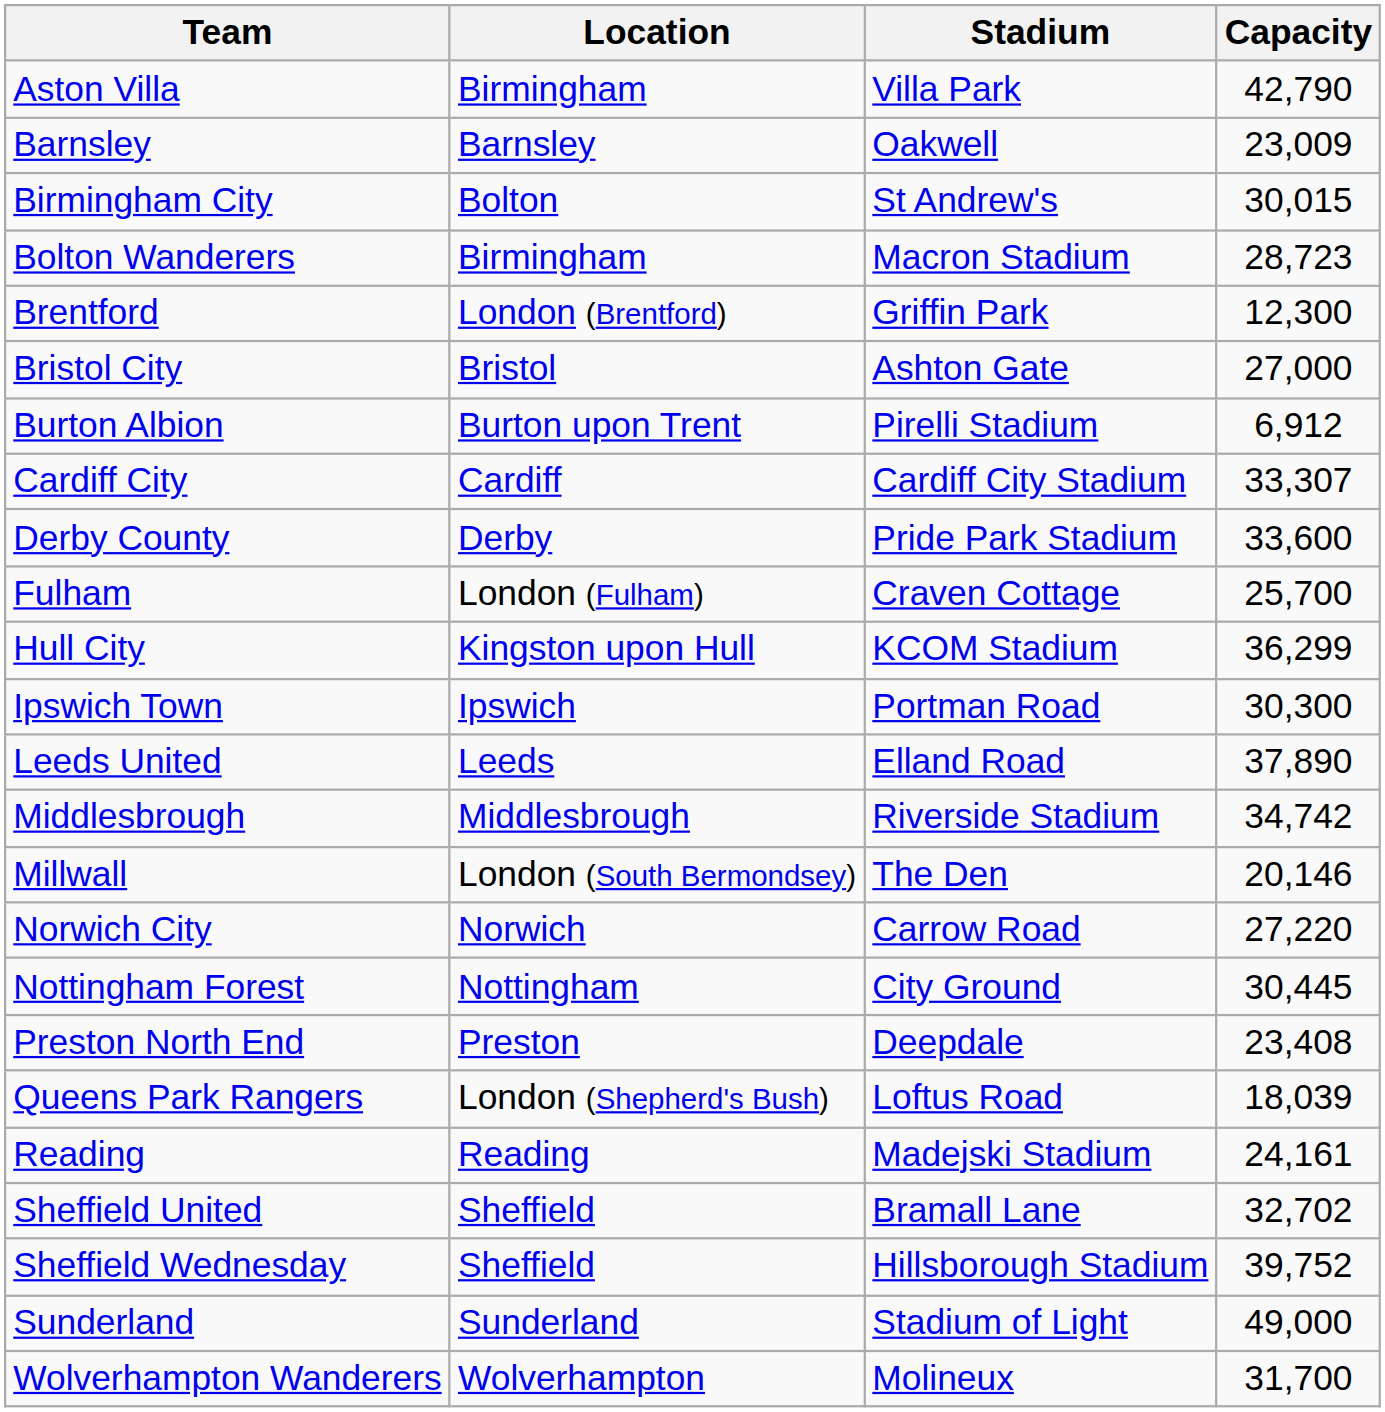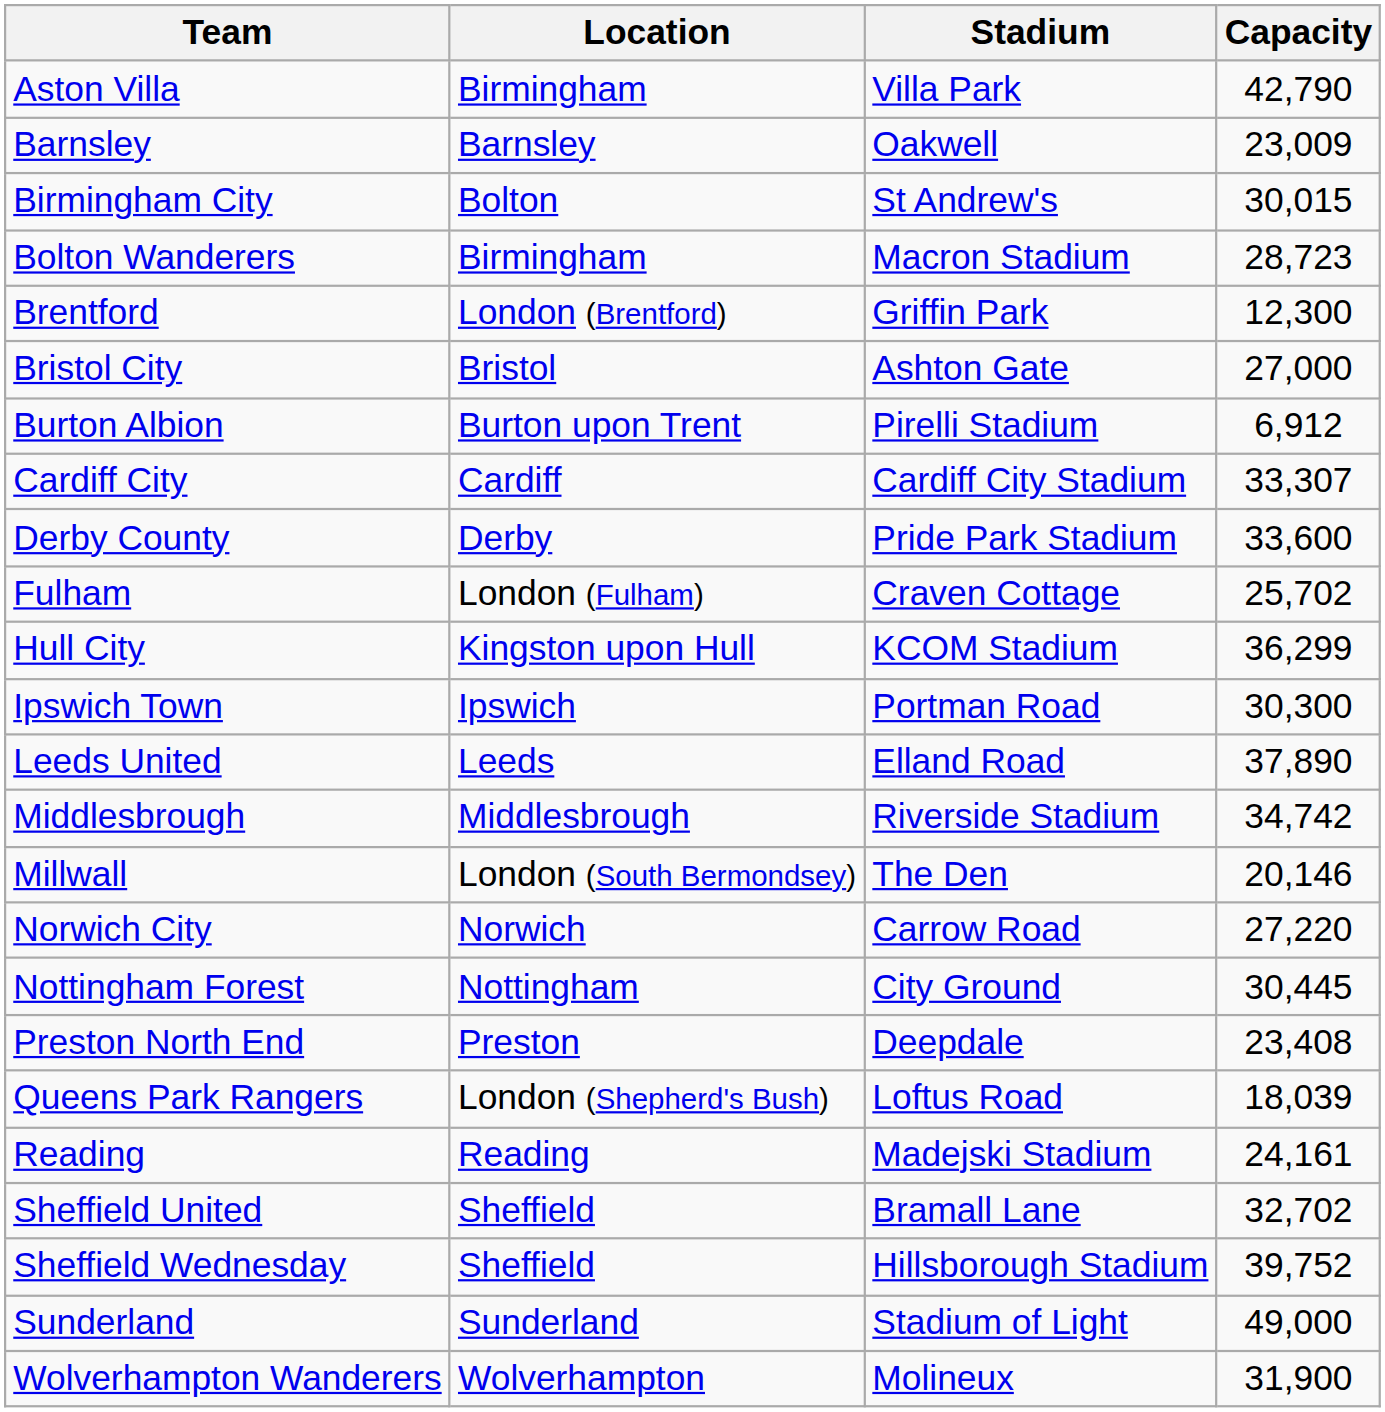Fulham | Capacity: 25,700 -> 25,702
Wolverhampton Wanderers | Capacity: 31,700 -> 31,900
